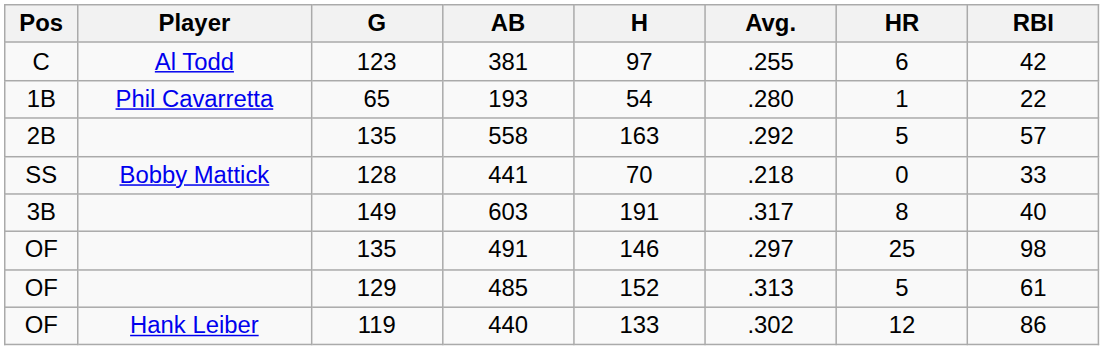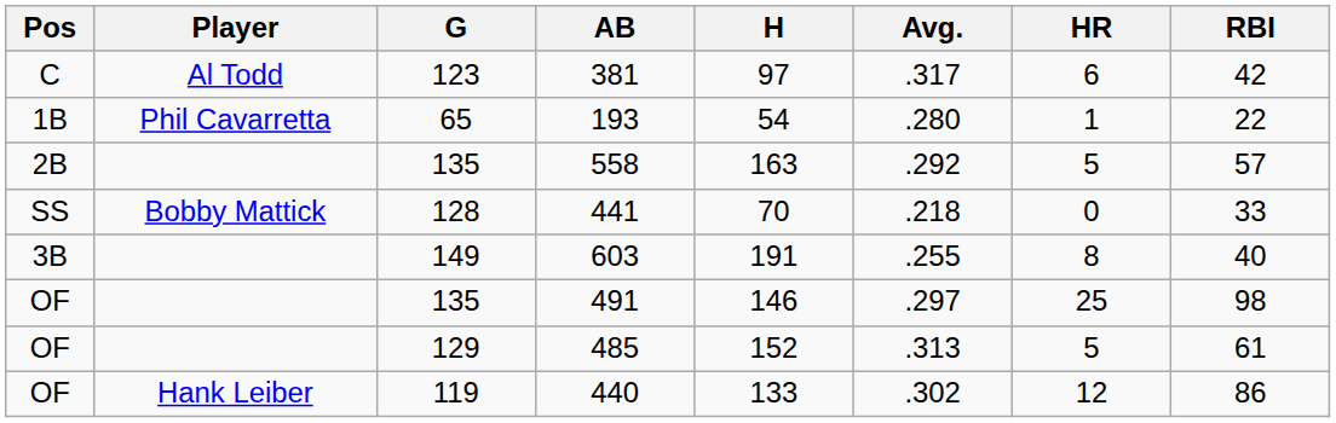381 | Avg.: .255 -> .317
603 | Avg.: .317 -> .255
